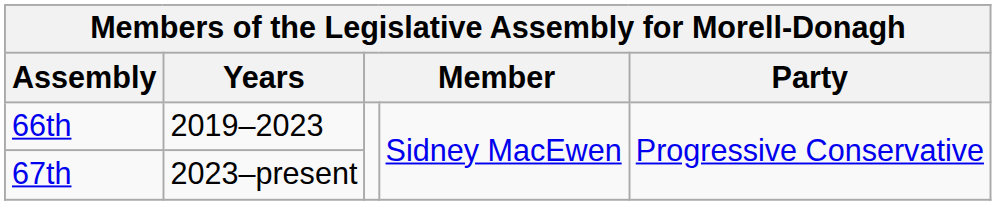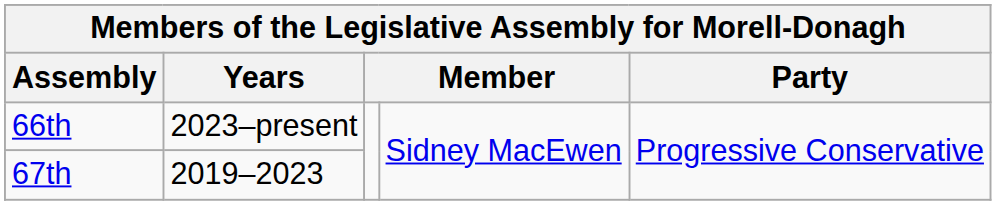66th | Years: 2019–2023 -> 2023–present
67th | Years: 2023–present -> 2019–2023
